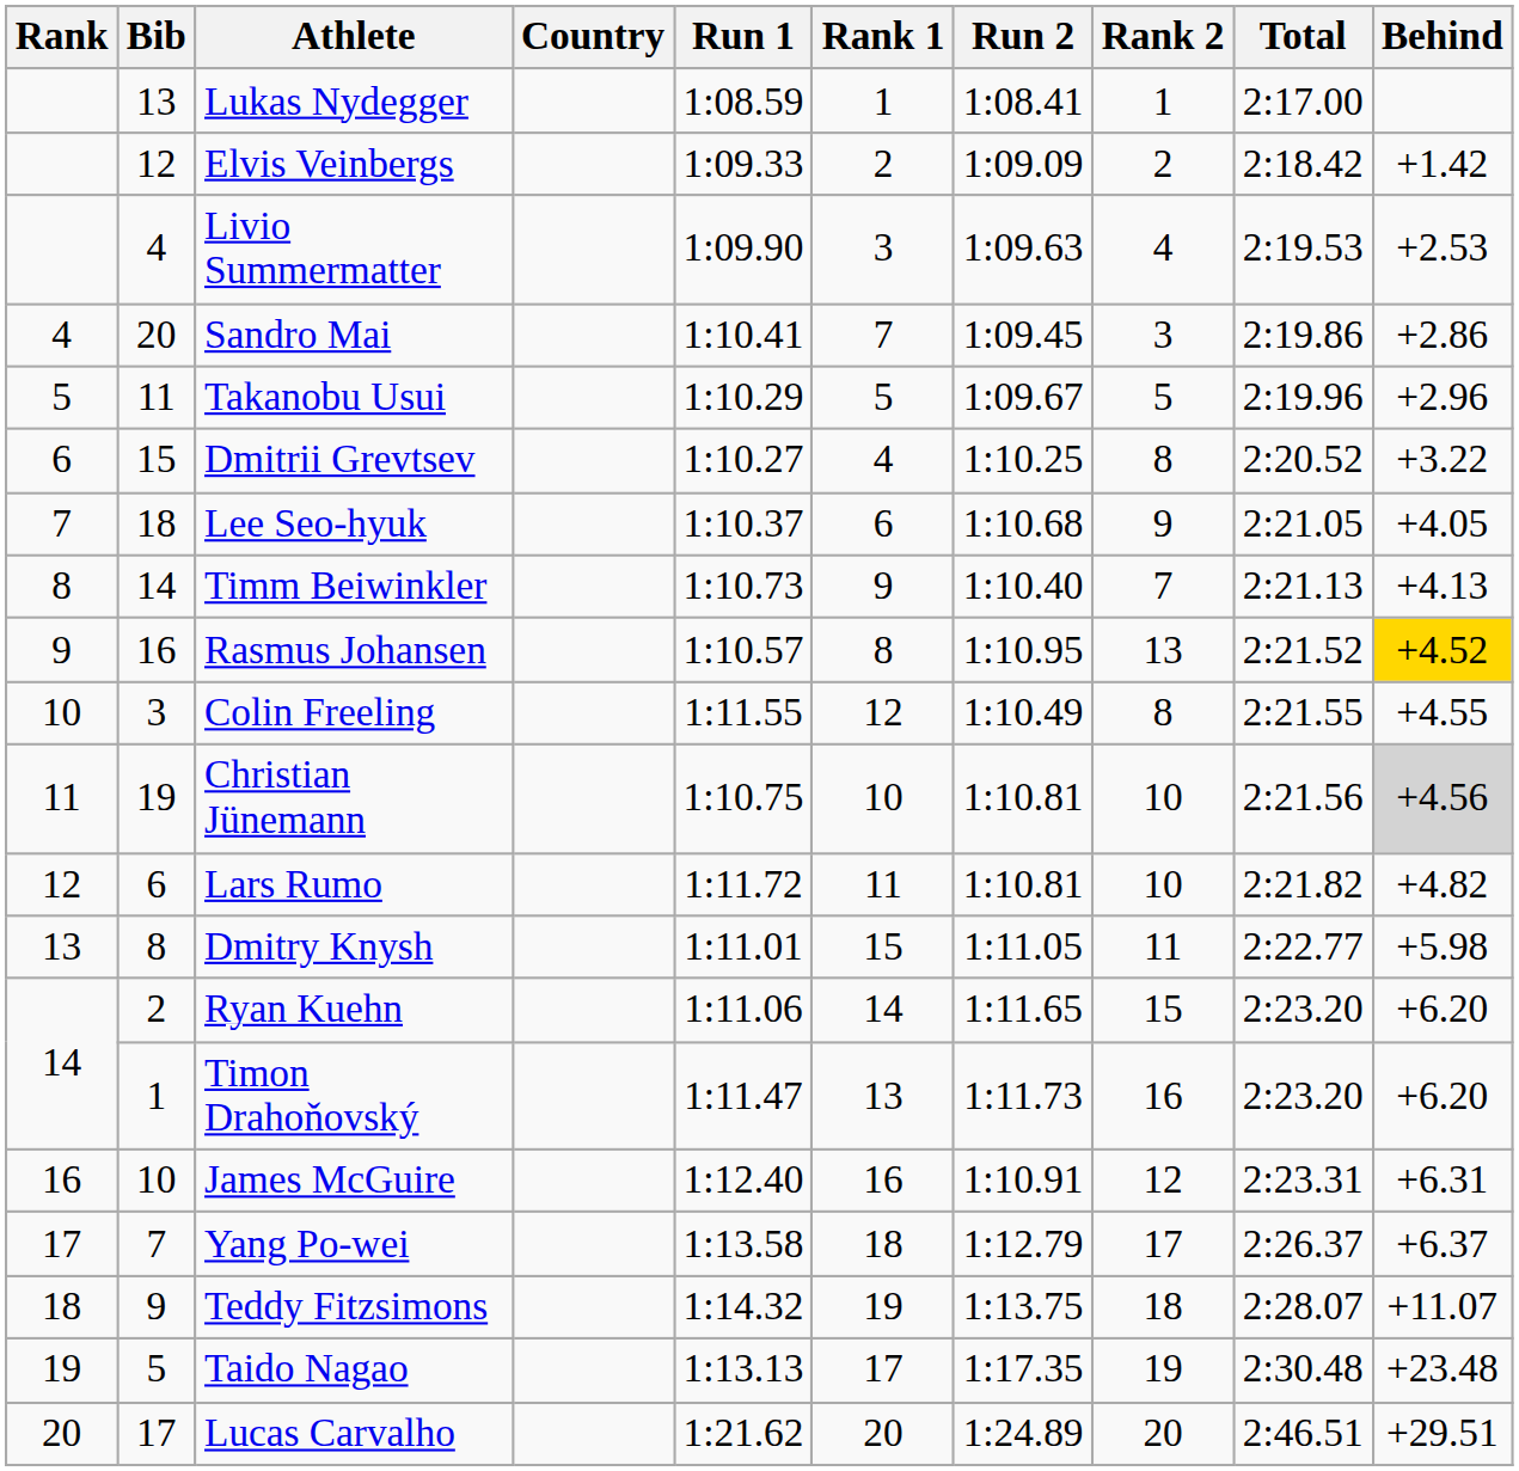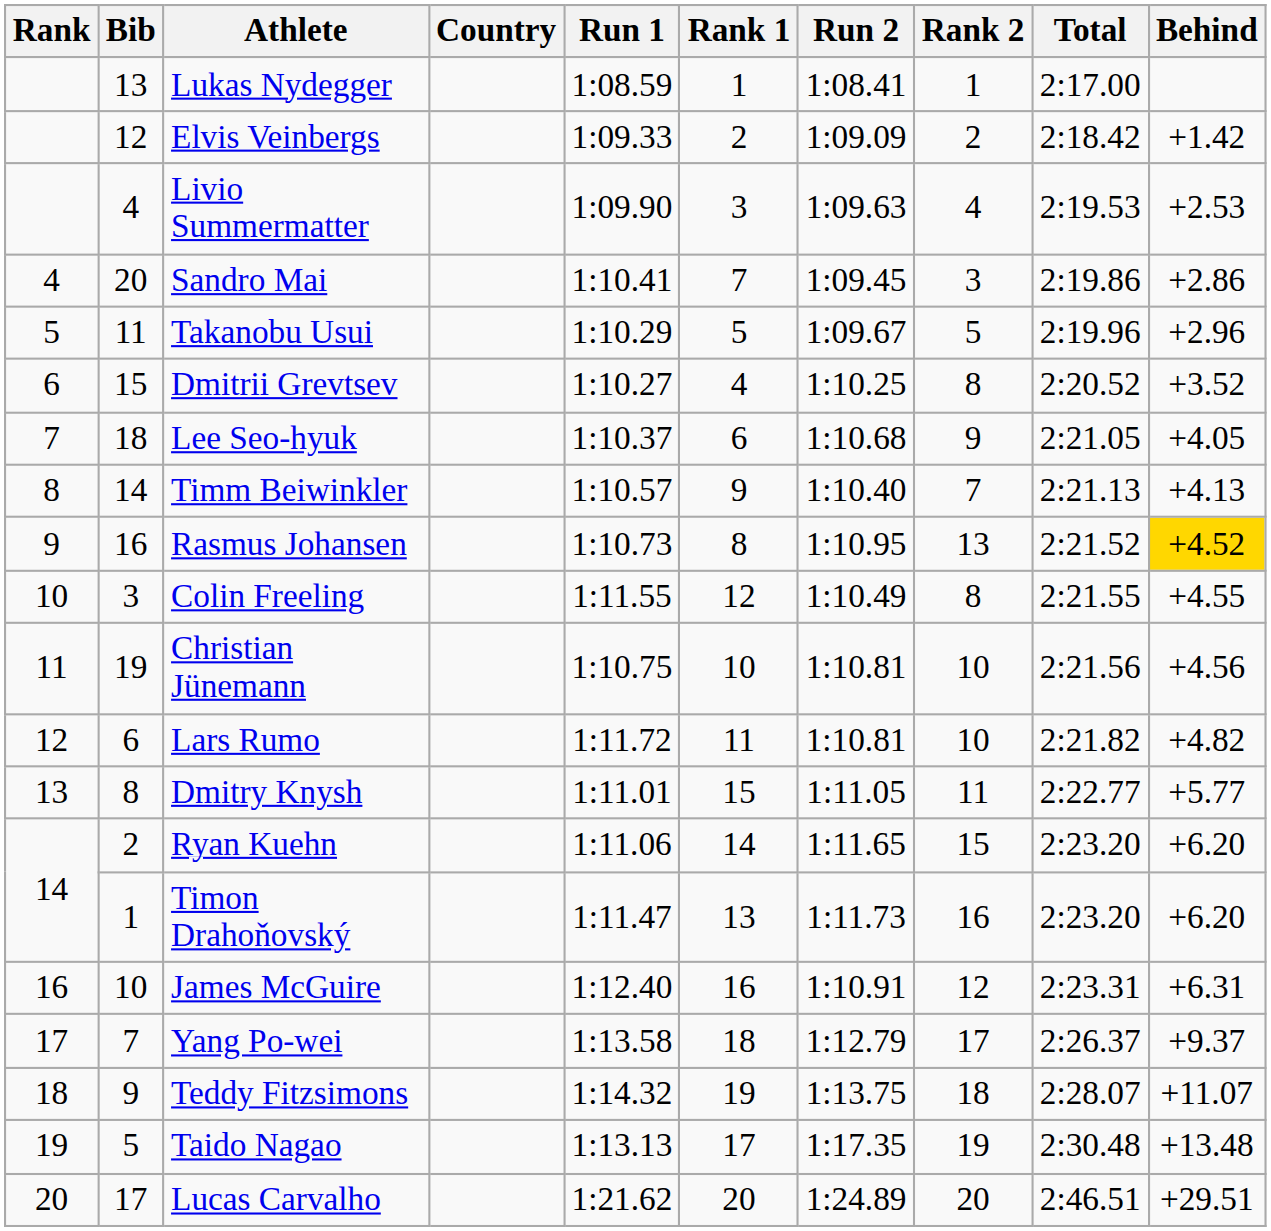Dmitrii Grevtsev | Behind: +3.22 -> +3.52
Timm Beiwinkler | Run 1: 1:10.73 -> 1:10.57
Rasmus Johansen | Run 1: 1:10.57 -> 1:10.73
Christian Jünemann | Behind: lightgrey background -> no background
Dmitry Knysh | Behind: +5.98 -> +5.77
Yang Po-wei | Behind: +6.37 -> +9.37
Taido Nagao | Behind: +23.48 -> +13.48
